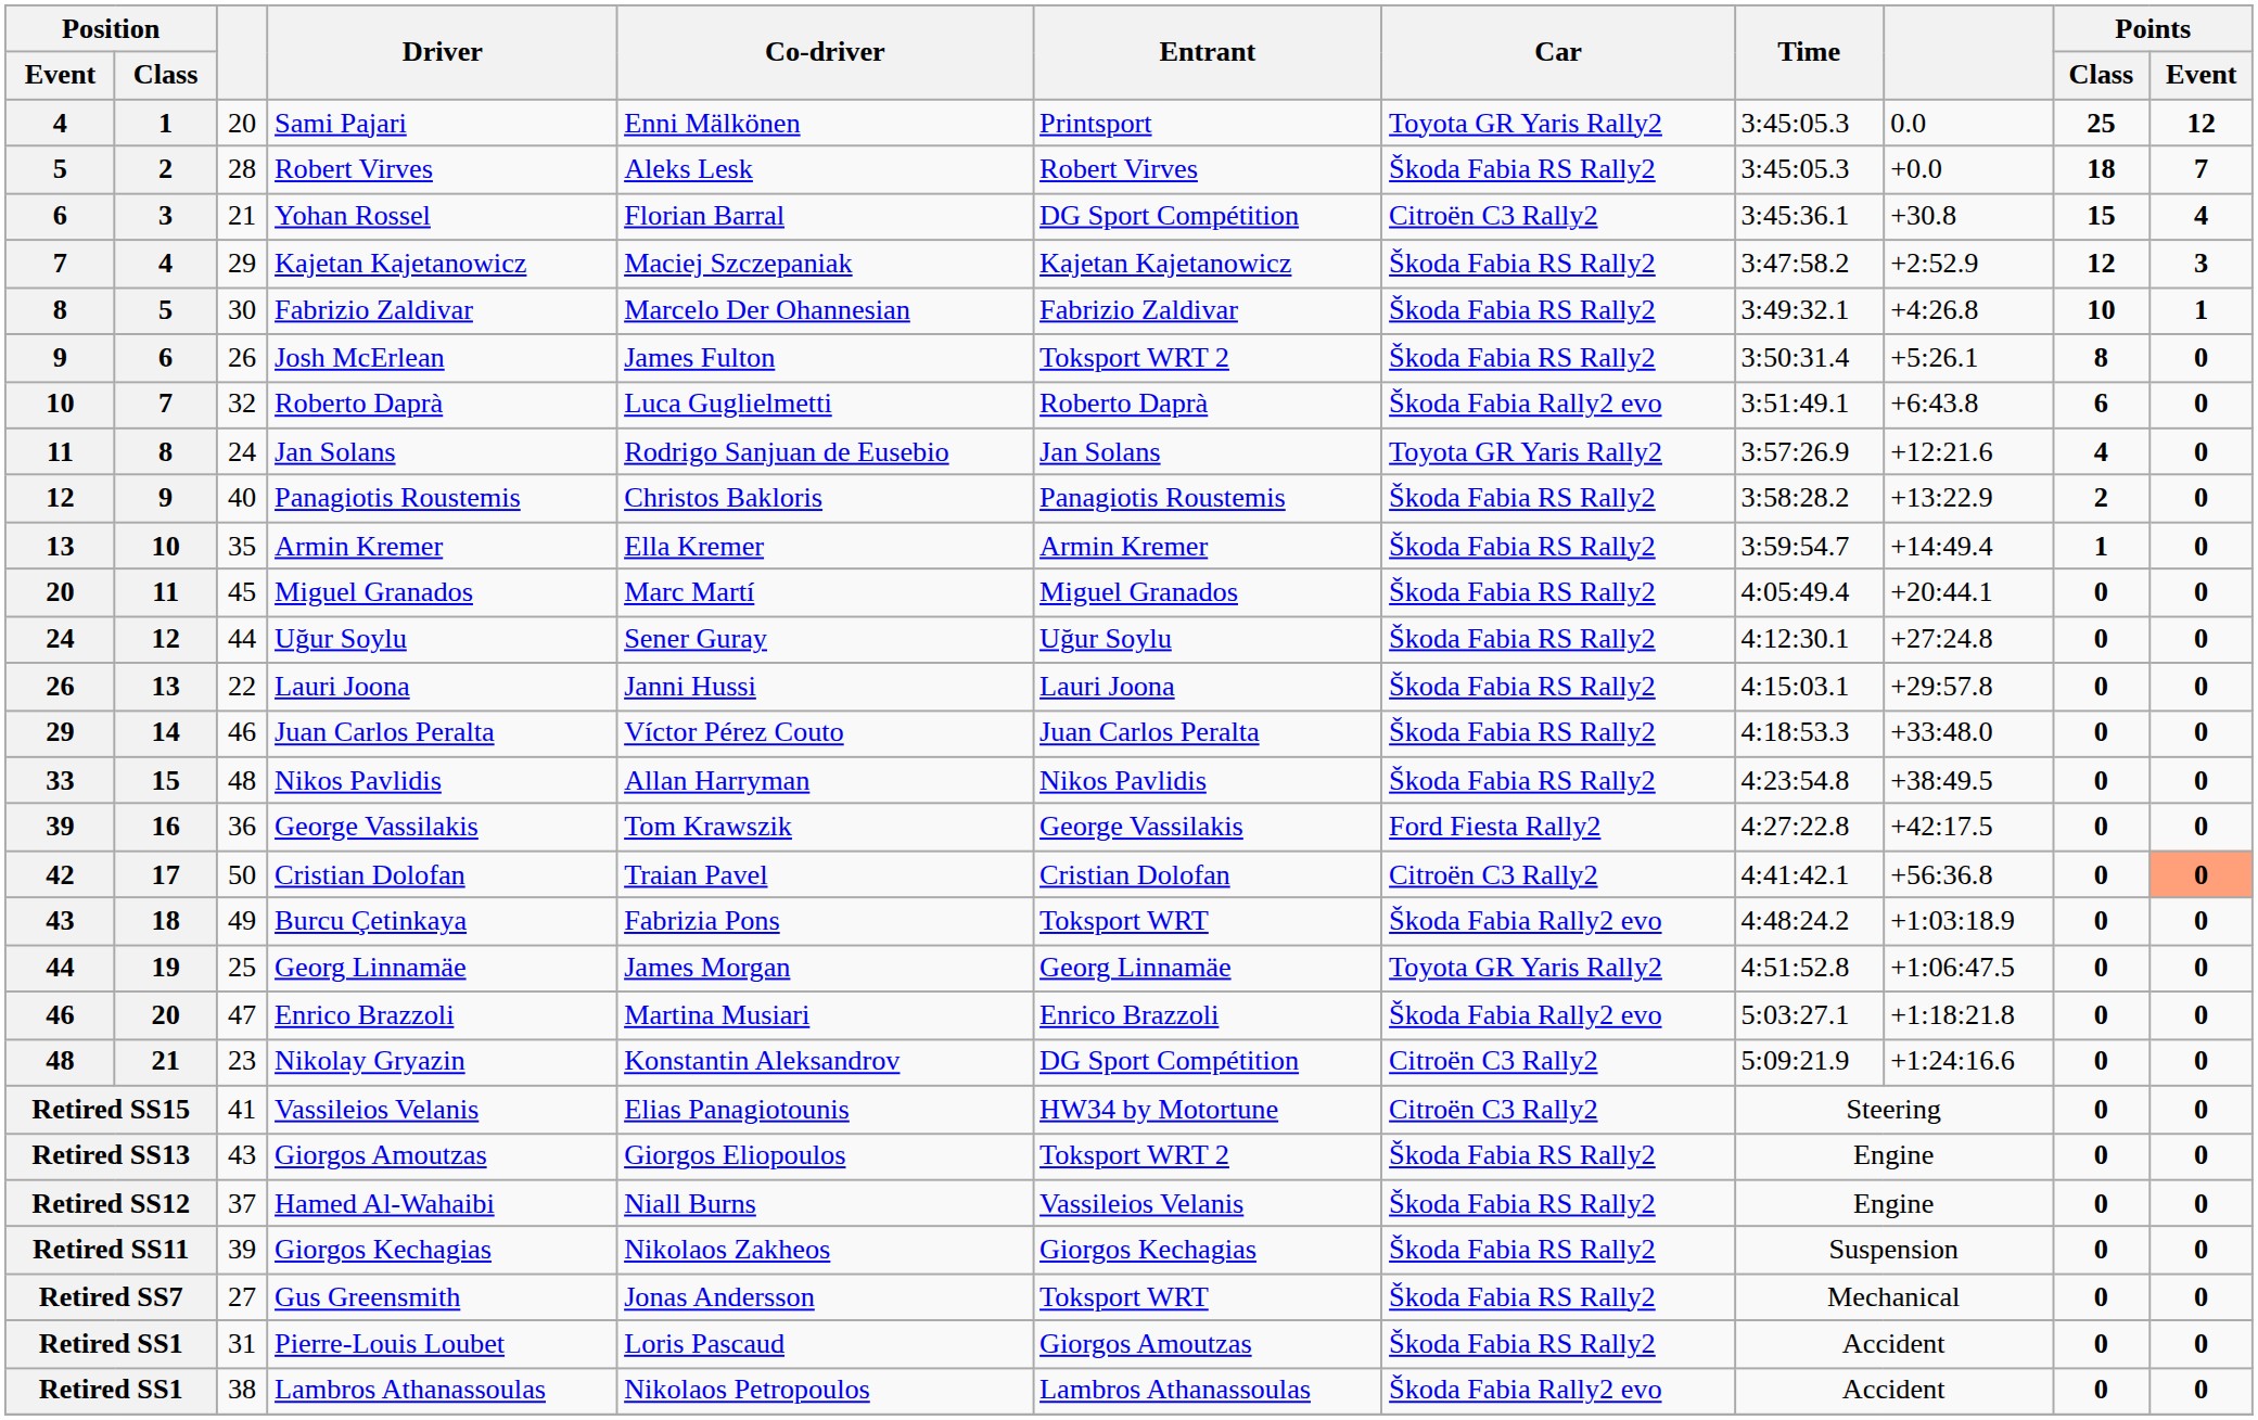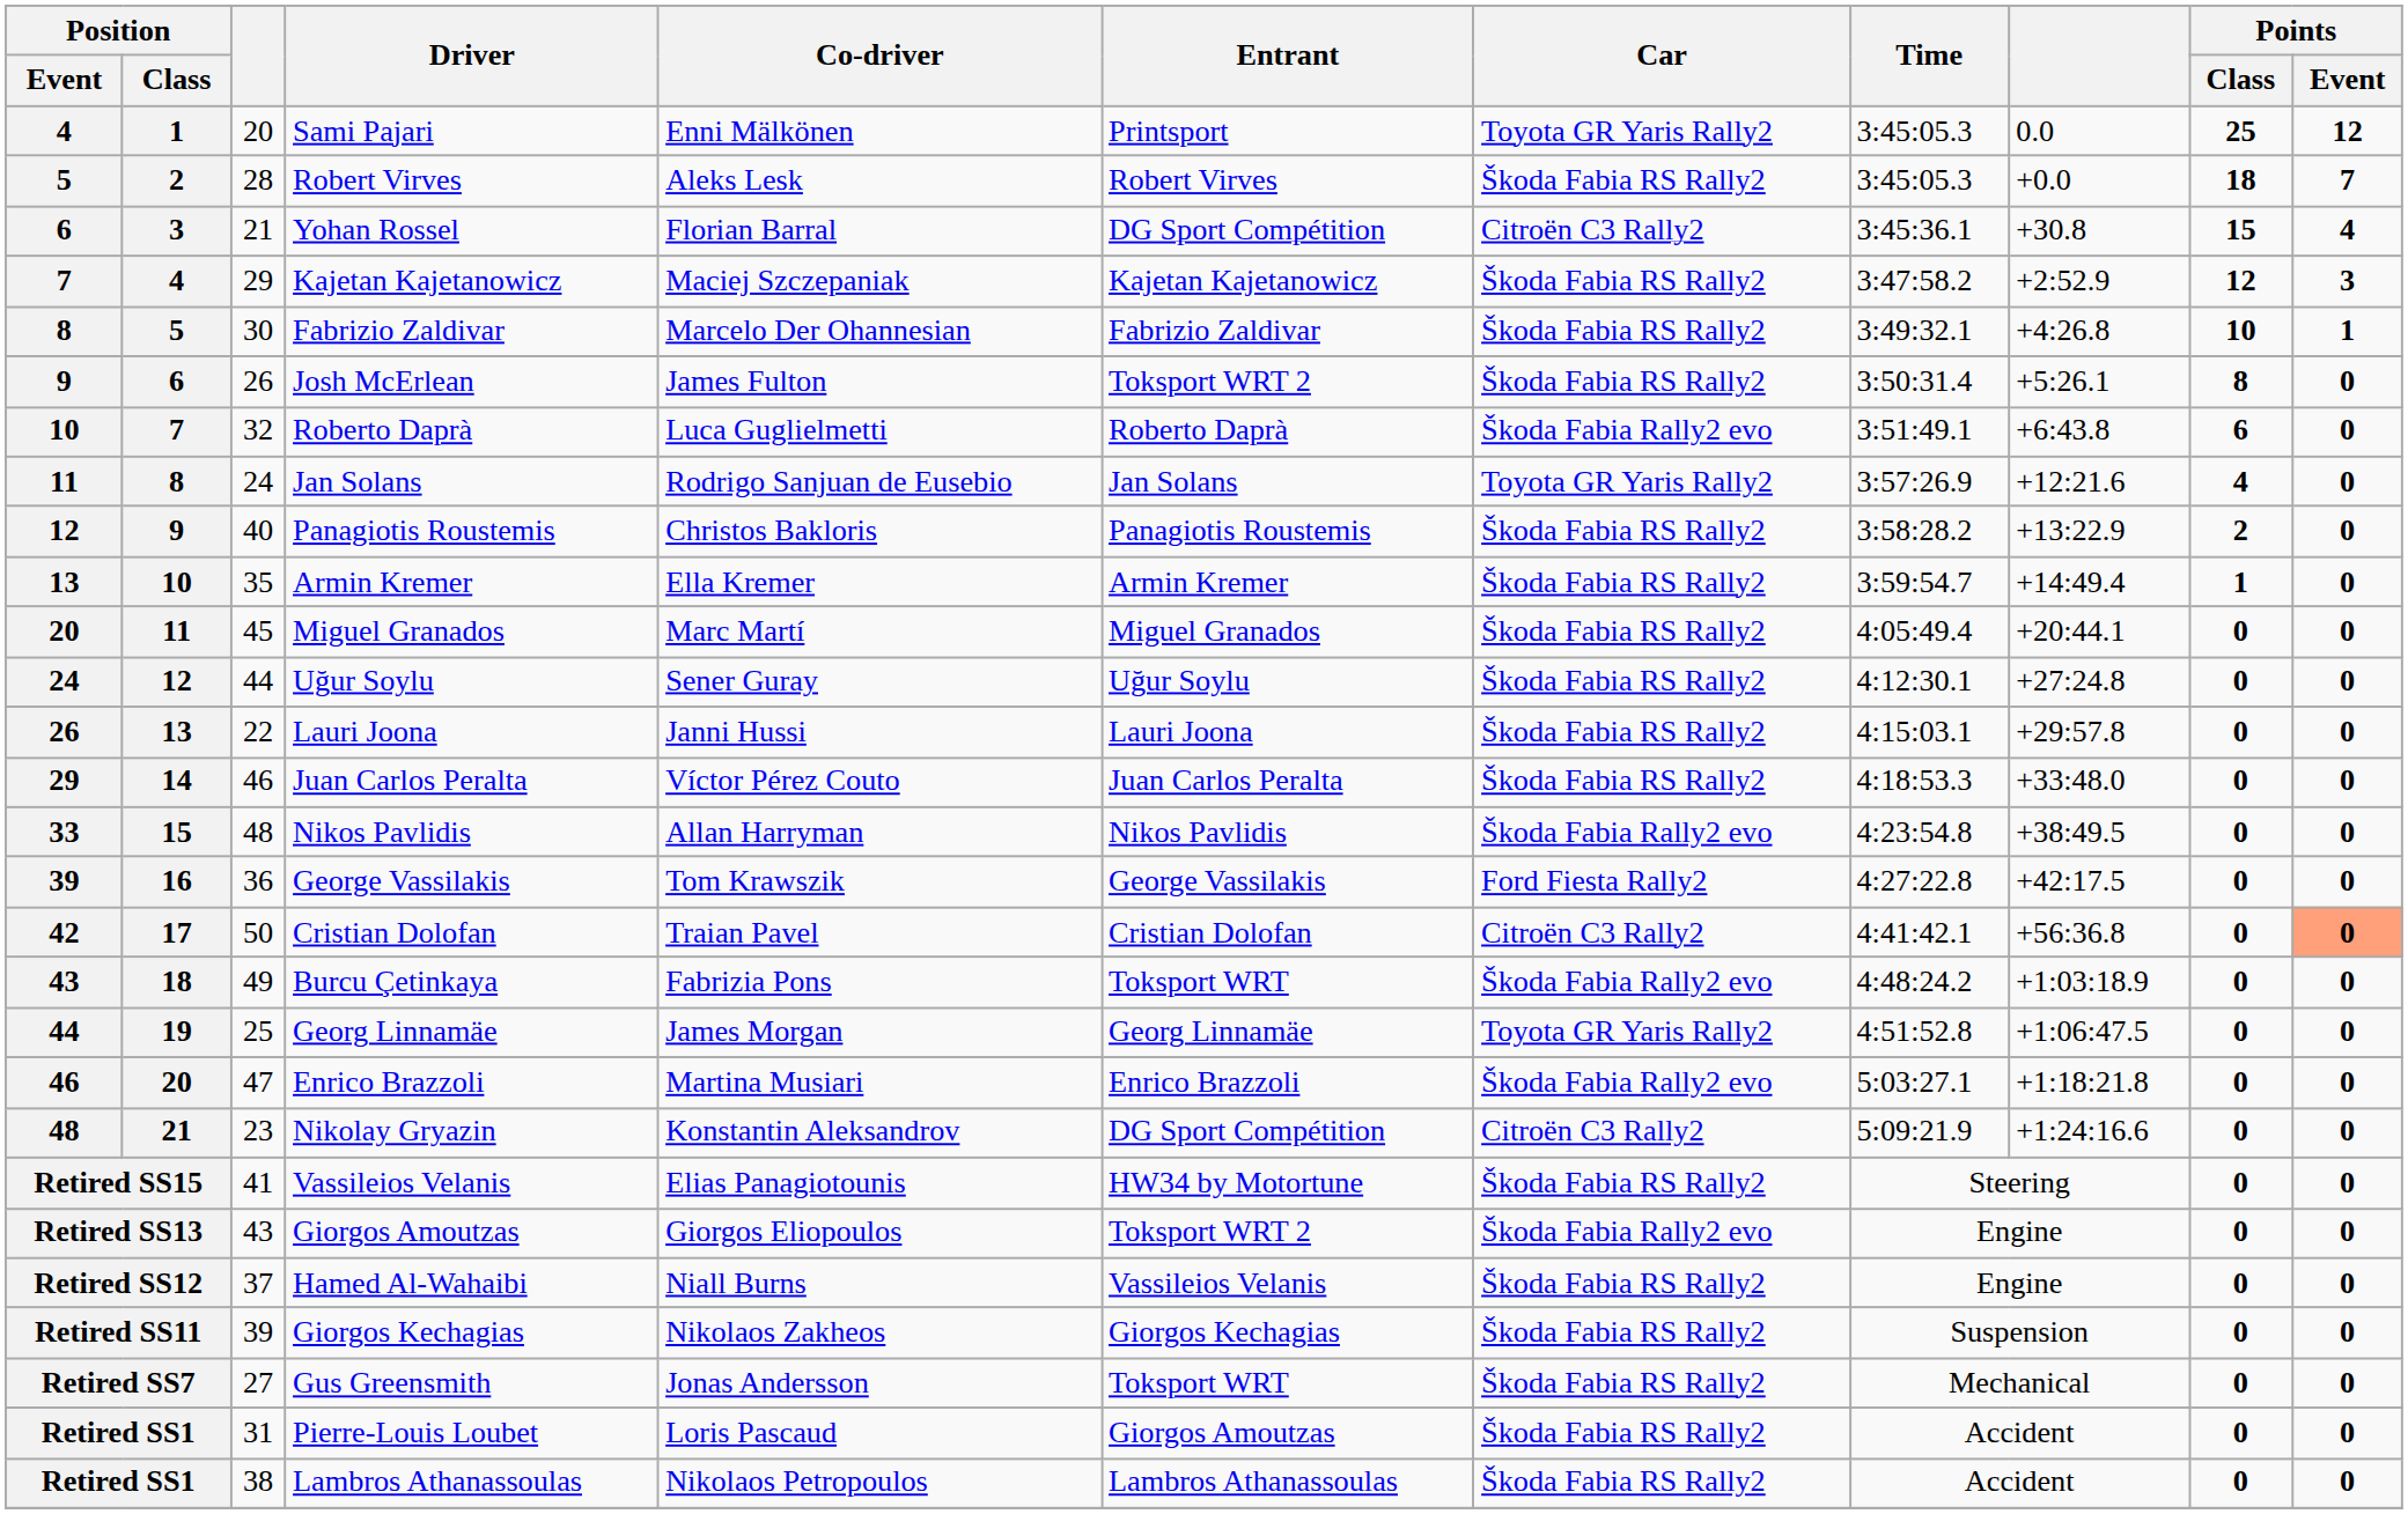33 | Car: Škoda Fabia RS Rally2 -> Škoda Fabia Rally2 evo
Retired SS15 | Car: Citroën C3 Rally2 -> Škoda Fabia RS Rally2
Retired SS13 | Car: Škoda Fabia RS Rally2 -> Škoda Fabia Rally2 evo
Retired SS1 / Lambros Athanassoulas | Car: Škoda Fabia Rally2 evo -> Škoda Fabia RS Rally2
